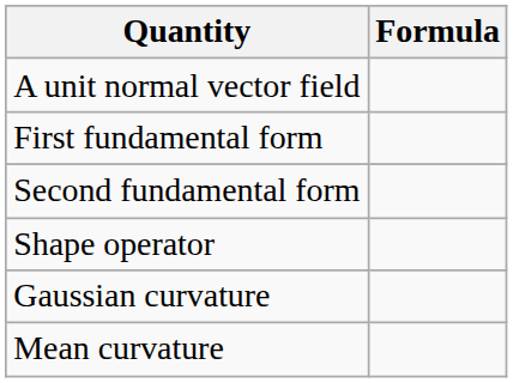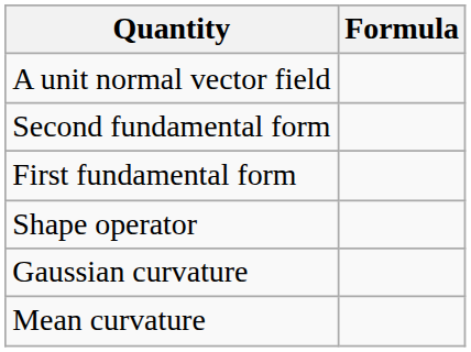rows swapped: First fundamental form <-> Second fundamental form
